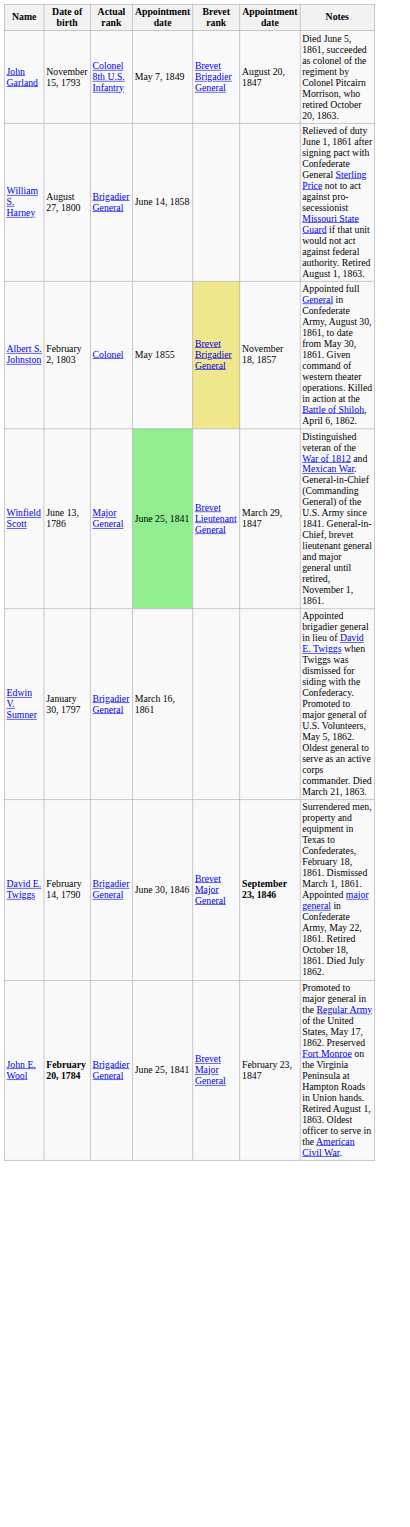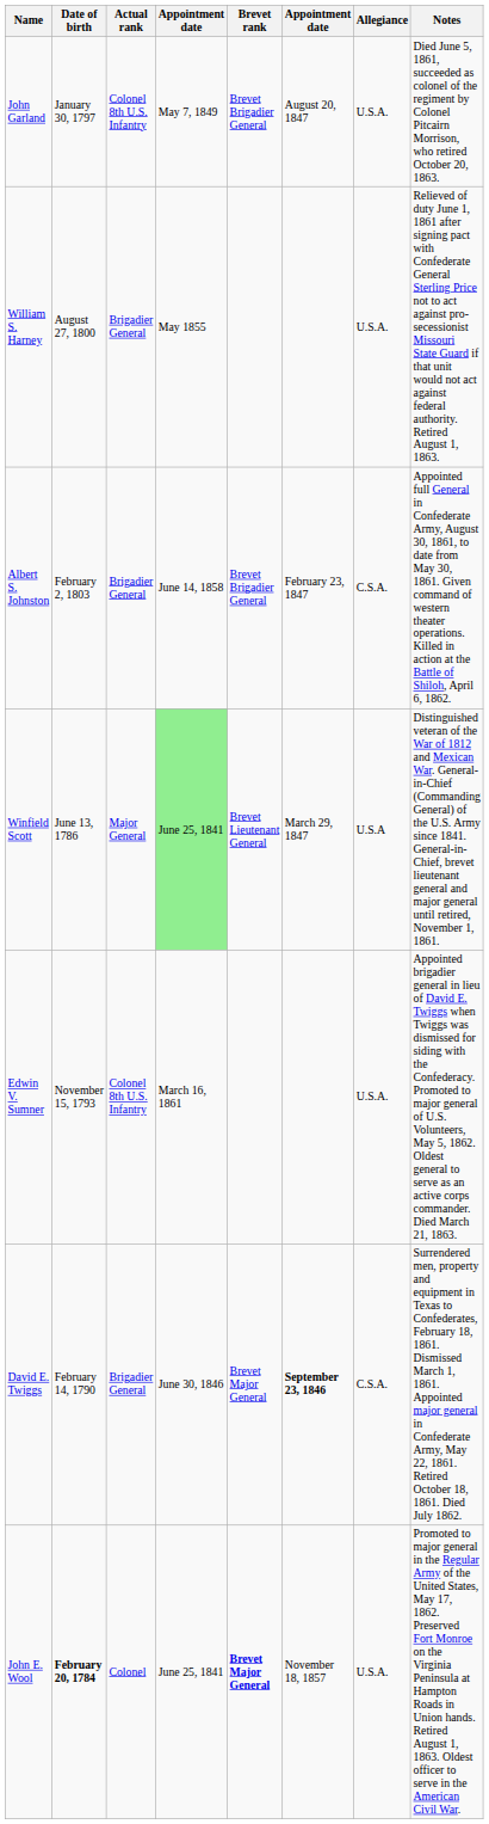+ column: Allegiance | U.S.A. | U.S.A. | C.S.A. | U.S.A | U.S.A. | C.S.A. | U.S.A.
John Garland | Date of birth: November 15, 1793 -> January 30, 1797
William S. Harney | column 4: June 14, 1858 -> May 1855
Albert S. Johnston | Actual rank: Colonel -> Brigadier General
Albert S. Johnston | column 4: May 1855 -> June 14, 1858
Albert S. Johnston | Brevet rank: khaki background -> no background
Albert S. Johnston | column 6: November 18, 1857 -> February 23, 1847
Edwin V. Sumner | Date of birth: January 30, 1797 -> November 15, 1793
Edwin V. Sumner | Actual rank: Brigadier General -> Colonel 8th U.S. Infantry
John E. Wool | Actual rank: Brigadier General -> Colonel
John E. Wool | Brevet rank: normal -> bold
John E. Wool | column 6: February 23, 1847 -> November 18, 1857
